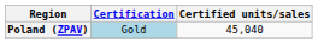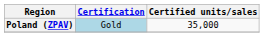Poland (ZPAV) | Certified units/sales: 45,040 -> 35,000
